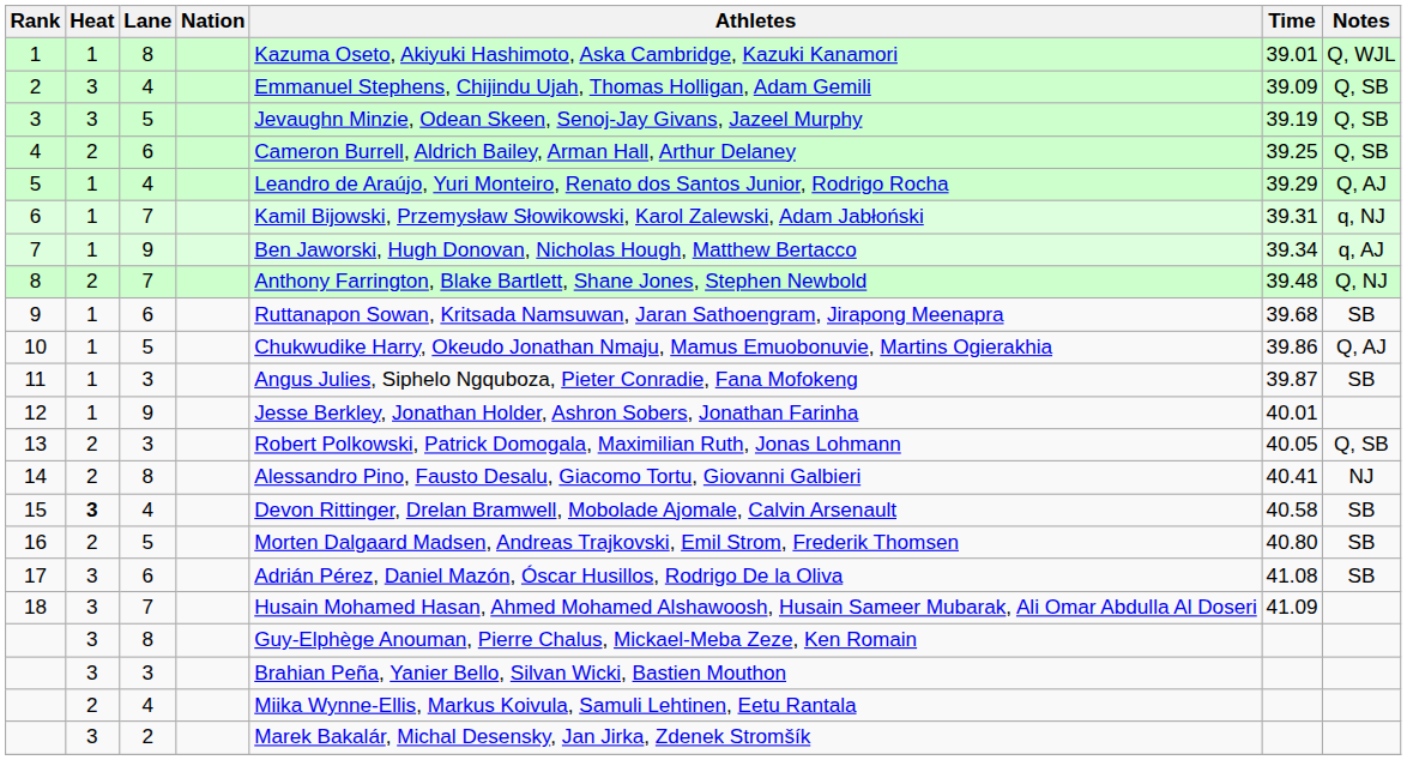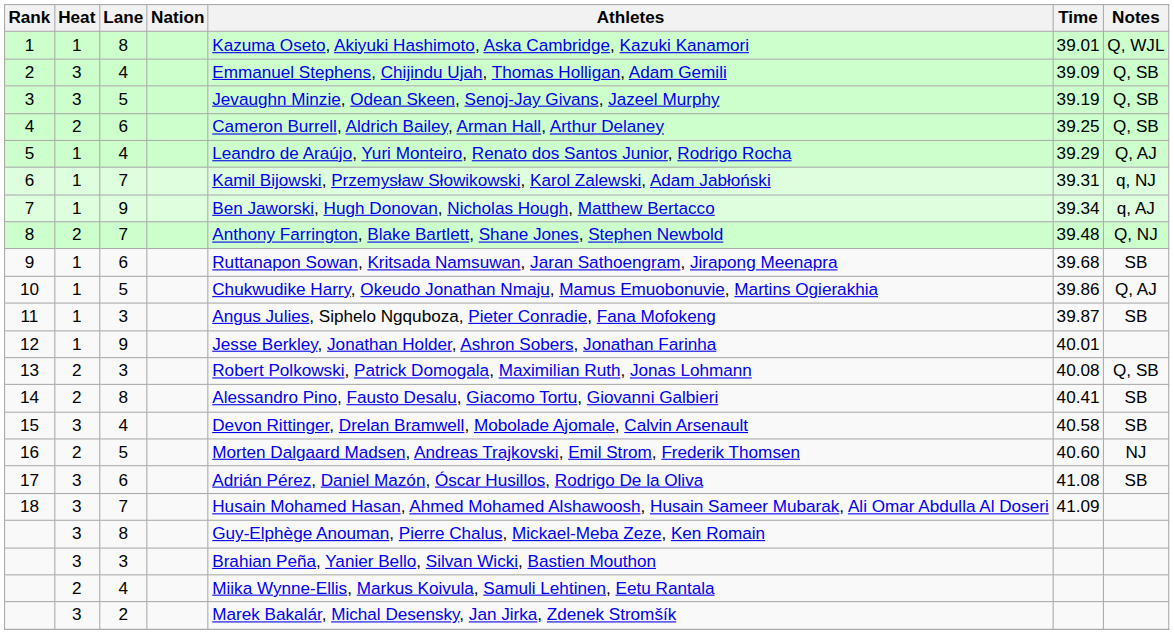13 | Time: 40.05 -> 40.08
14 | Notes: NJ -> SB
15 | Heat: bold -> normal
16 | Time: 40.80 -> 40.60
16 | Notes: SB -> NJ
